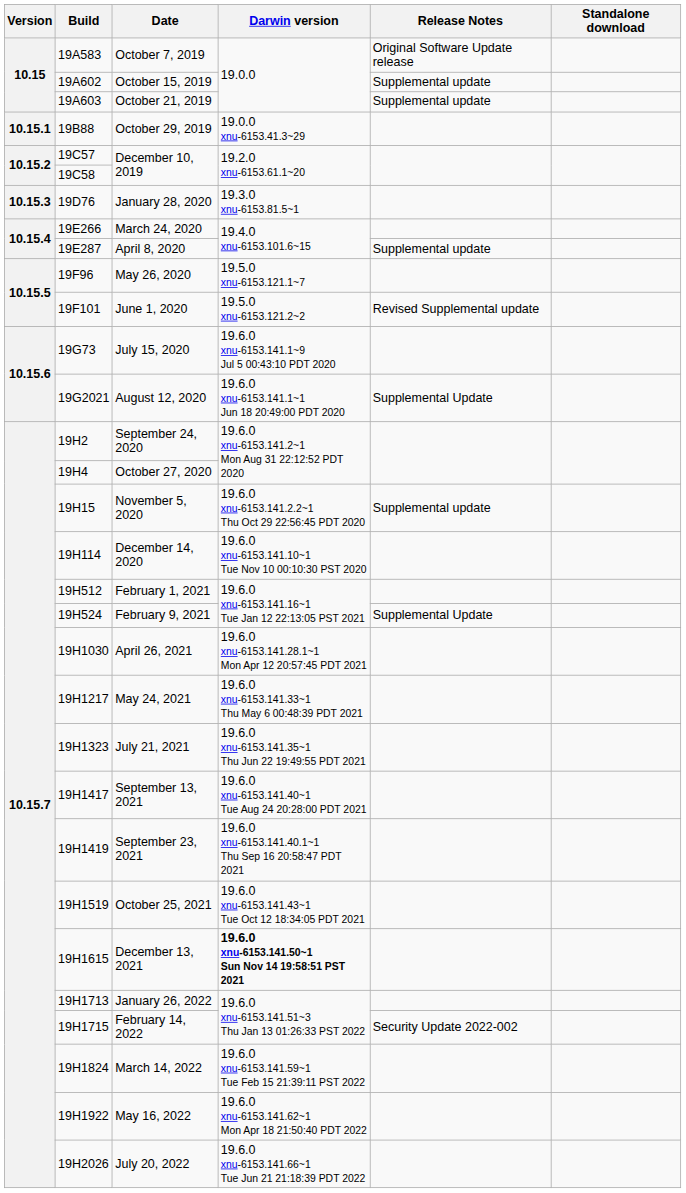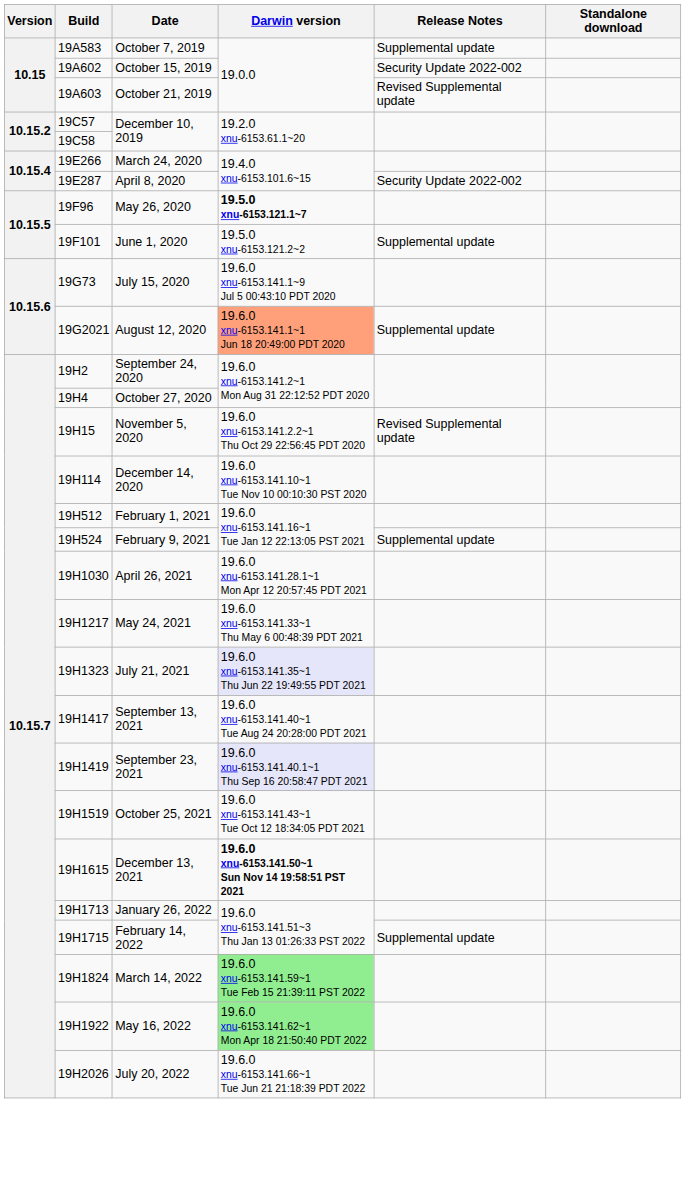October 7, 2019 | Release Notes: Original Software Update release -> Supplemental update
October 15, 2019 | Release Notes: Supplemental update -> Security Update 2022-002
October 21, 2019 | Release Notes: Supplemental update -> Revised Supplemental update
- row: 10.15.1 | 19B88 | October 29, 2019 | 19.0.0 xnu-6153.41.3~29
- row: 10.15.3 | 19D76 | January 28, 2020 | 19.3.0 xnu-6153.81.5~1
April 8, 2020 | Release Notes: Supplemental update -> Security Update 2022-002
May 26, 2020 | Darwin version: normal -> bold
June 1, 2020 | Release Notes: Revised Supplemental update -> Supplemental update
August 12, 2020 | Darwin version: no background -> lightsalmon background
August 12, 2020 | Release Notes: Supplemental Update -> Supplemental update
November 5, 2020 | Release Notes: Supplemental update -> Revised Supplemental update
February 9, 2021 | Release Notes: Supplemental Update -> Supplemental update
July 21, 2021 | Darwin version: no background -> lavender background
September 23, 2021 | Darwin version: no background -> lavender background
February 14, 2022 | Release Notes: Security Update 2022-002 -> Supplemental update
March 14, 2022 | Darwin version: no background -> lightgreen background
May 16, 2022 | Darwin version: no background -> lightgreen background
